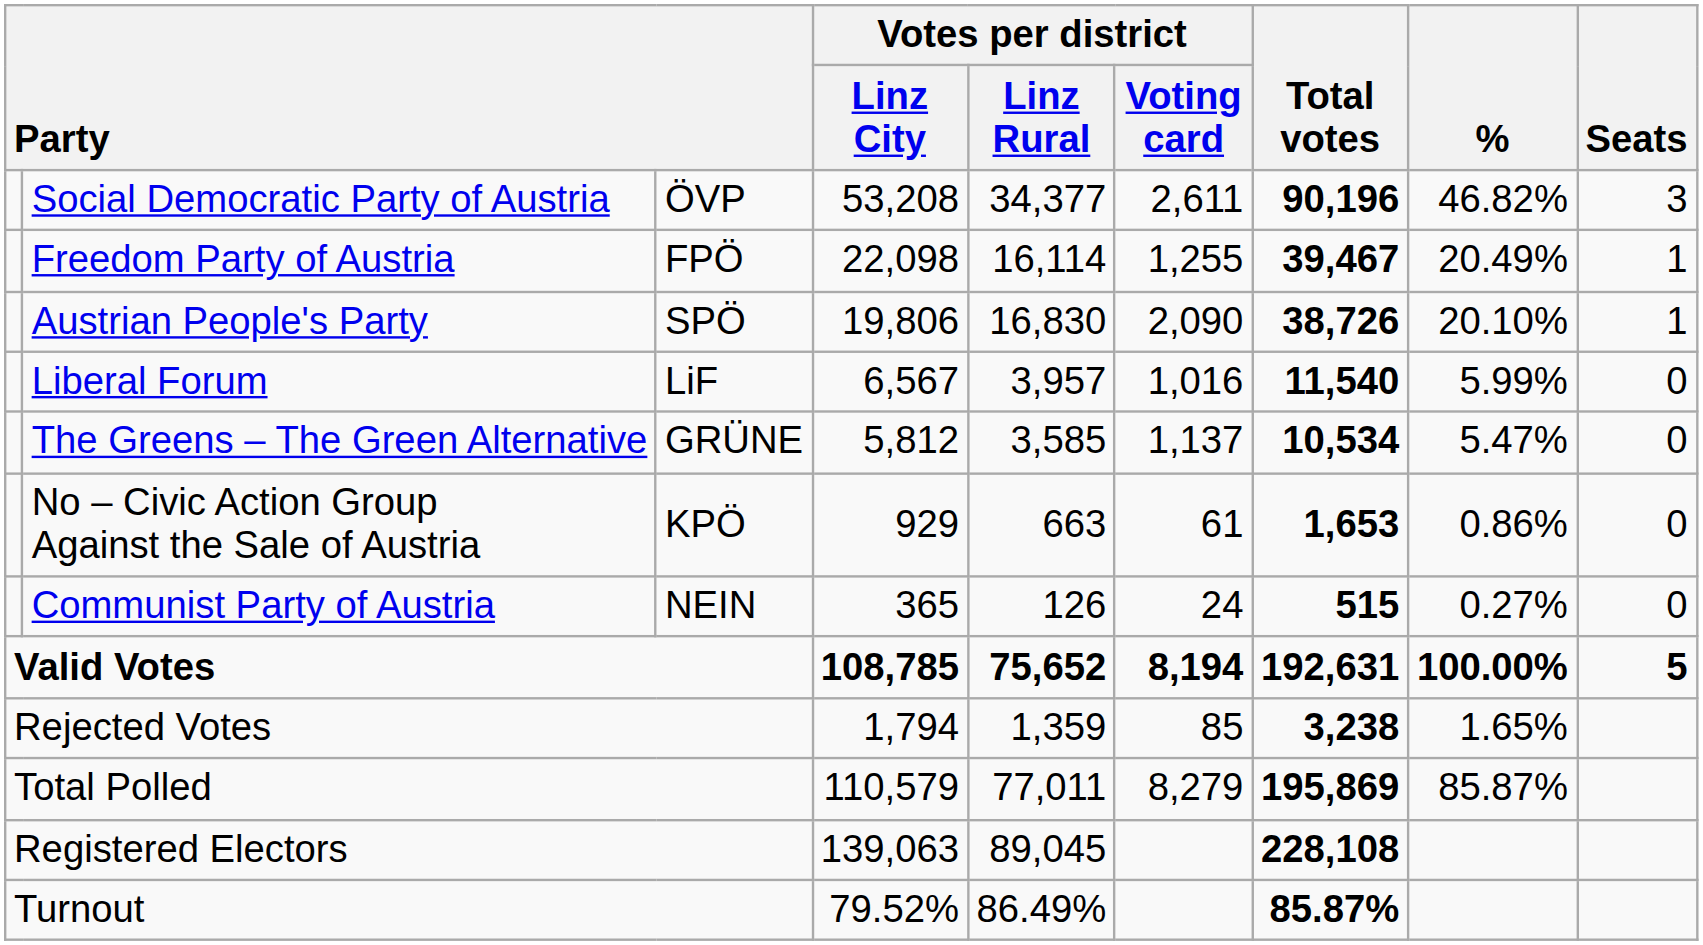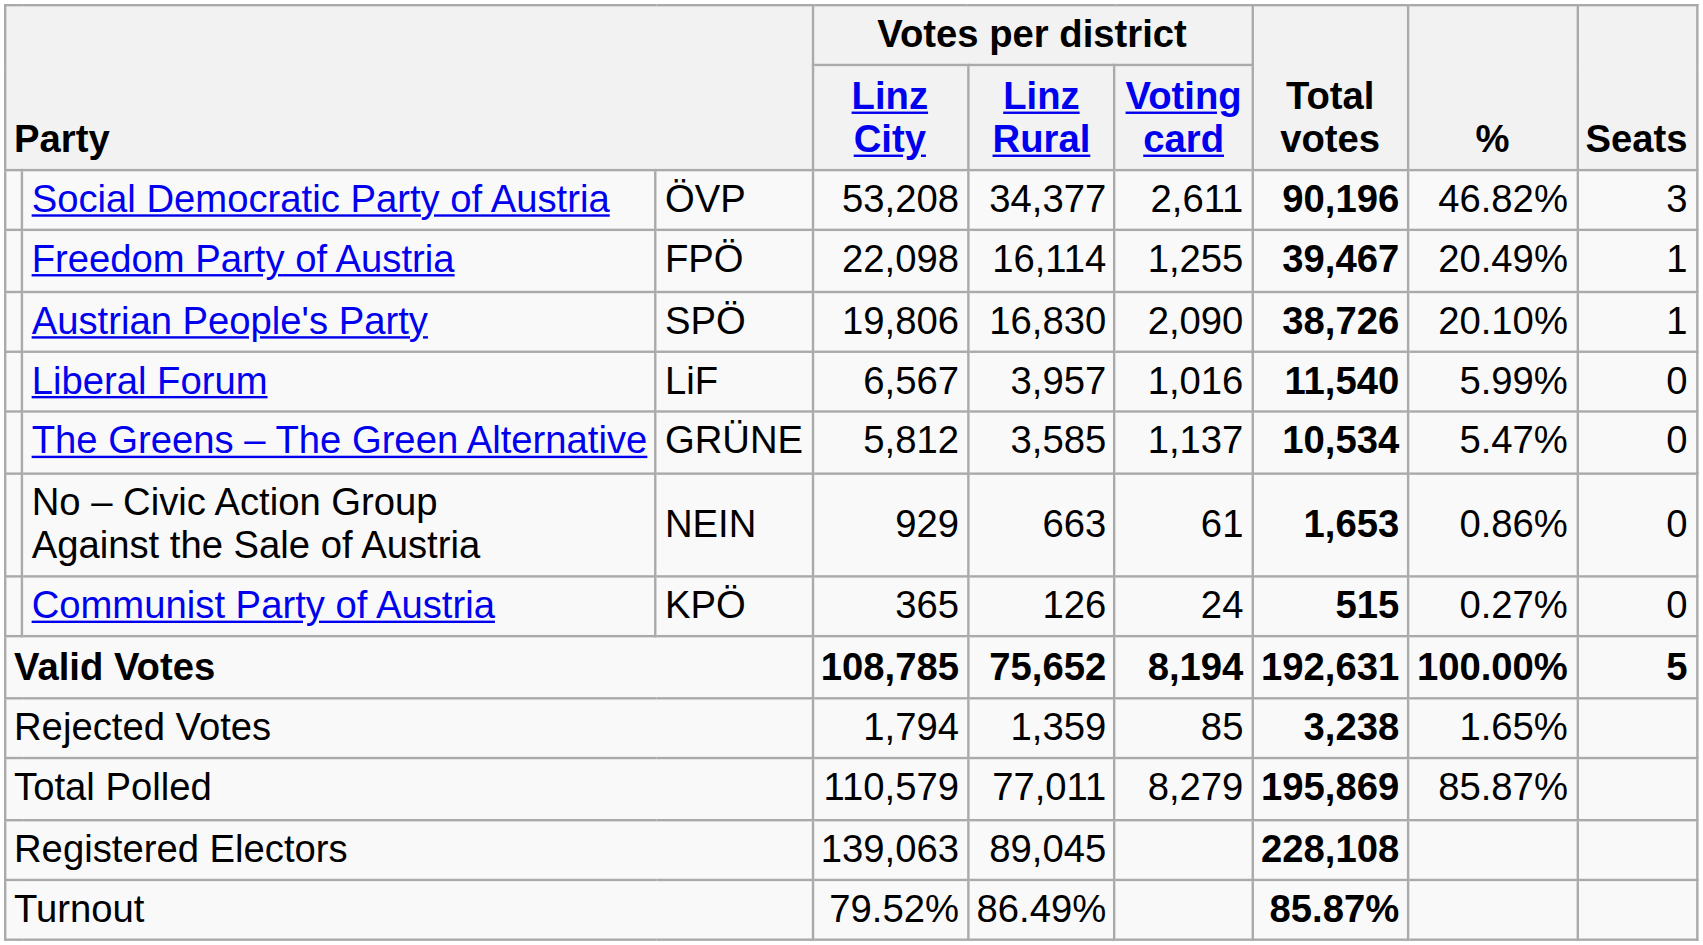No – Civic Action Group Against the Sale of Austria | column 3: KPÖ -> NEIN
Communist Party of Austria | column 3: NEIN -> KPÖ
